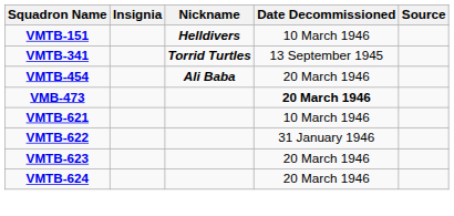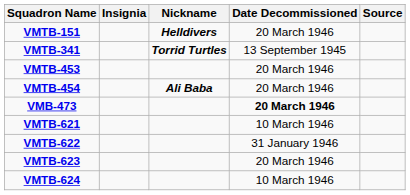VMTB-151 | Date Decommissioned: 10 March 1946 -> 20 March 1946
+ row: VMTB-453 | 20 March 1946
VMTB-624 | Date Decommissioned: 20 March 1946 -> 10 March 1946
